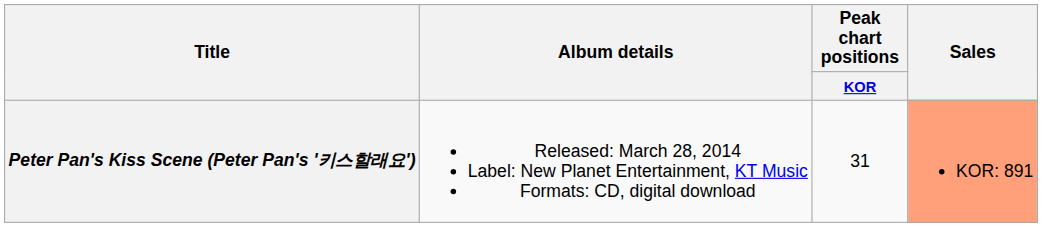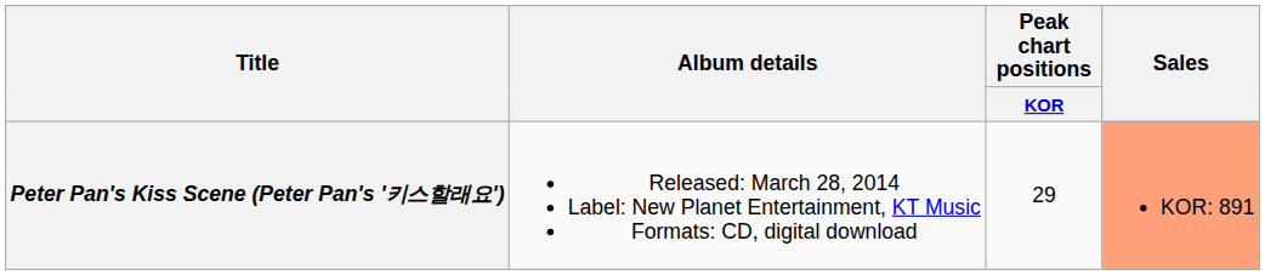Peter Pan's Kiss Scene (Peter Pan's '키스할래요') | Peak chart positions / KOR: 31 -> 29
